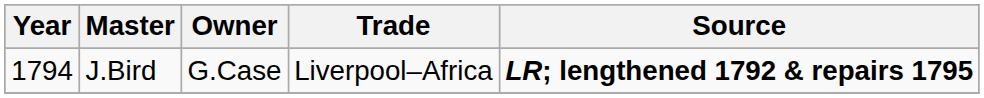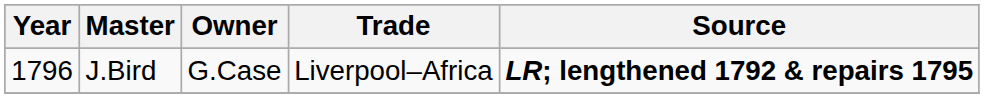J.Bird | Year: 1794 -> 1796
